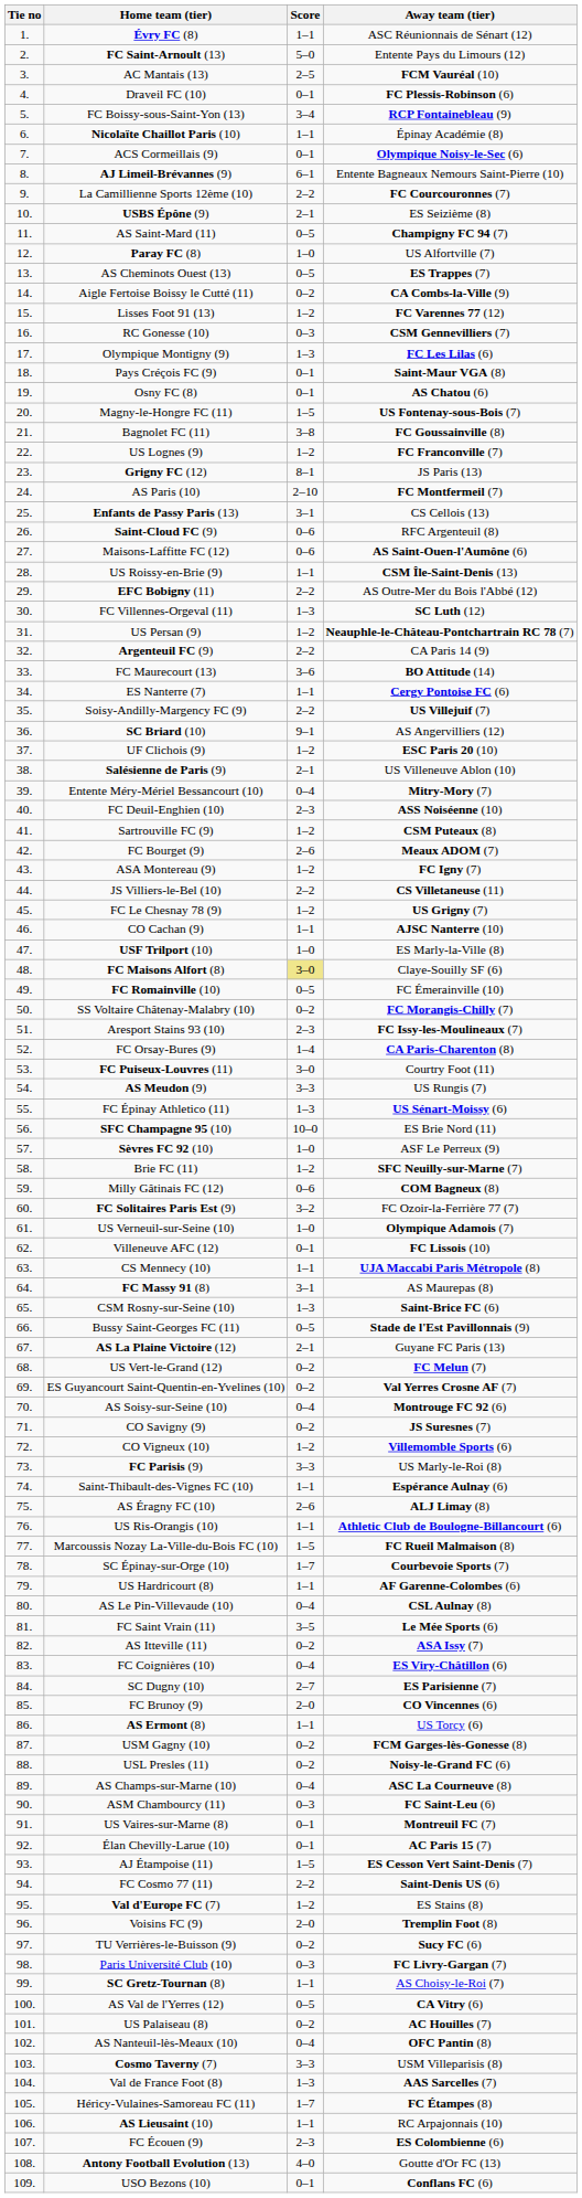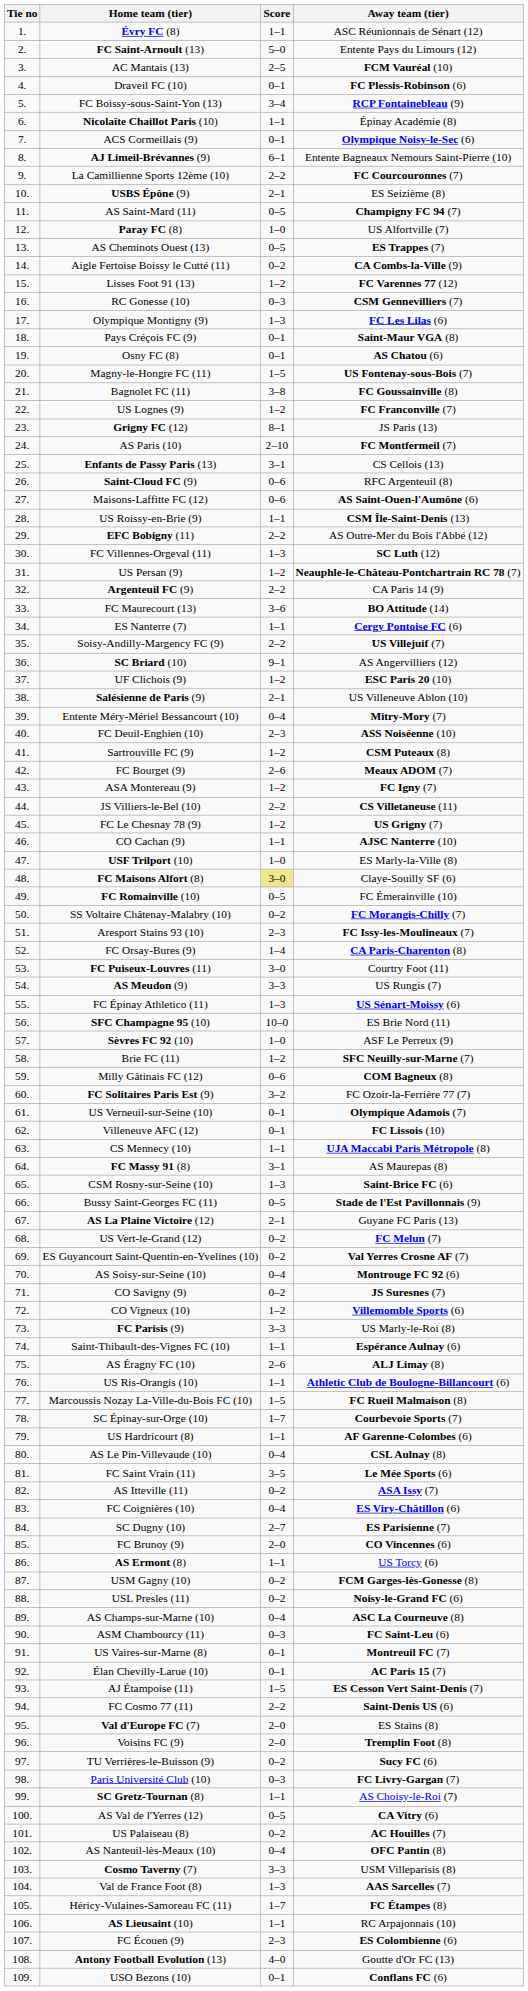US Verneuil-sur-Seine (10) | Score: 1–0 -> 0–1
Val d'Europe FC (7) | Score: 1–2 -> 2–0
